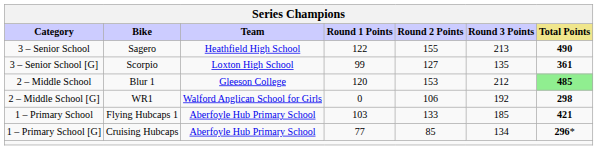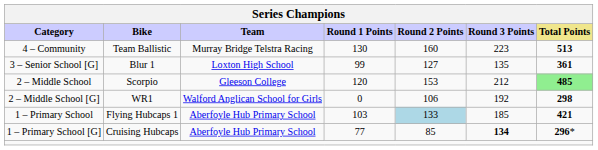+ row: 4 – Community | Team Ballistic | Murray Bridge Telstra Racing | 130 | 160 | 223 | 513
- row: 3 – Senior School | Sagero | Heathfield High School | 122 | 155 | 213 | 490
3 – Senior School [G] | Bike: Scorpio -> Blur 1
2 – Middle School | Bike: Blur 1 -> Scorpio
1 – Primary School | Round 2 Points: no background -> lightblue background
1 – Primary School [G] | Round 3 Points: normal -> bold
